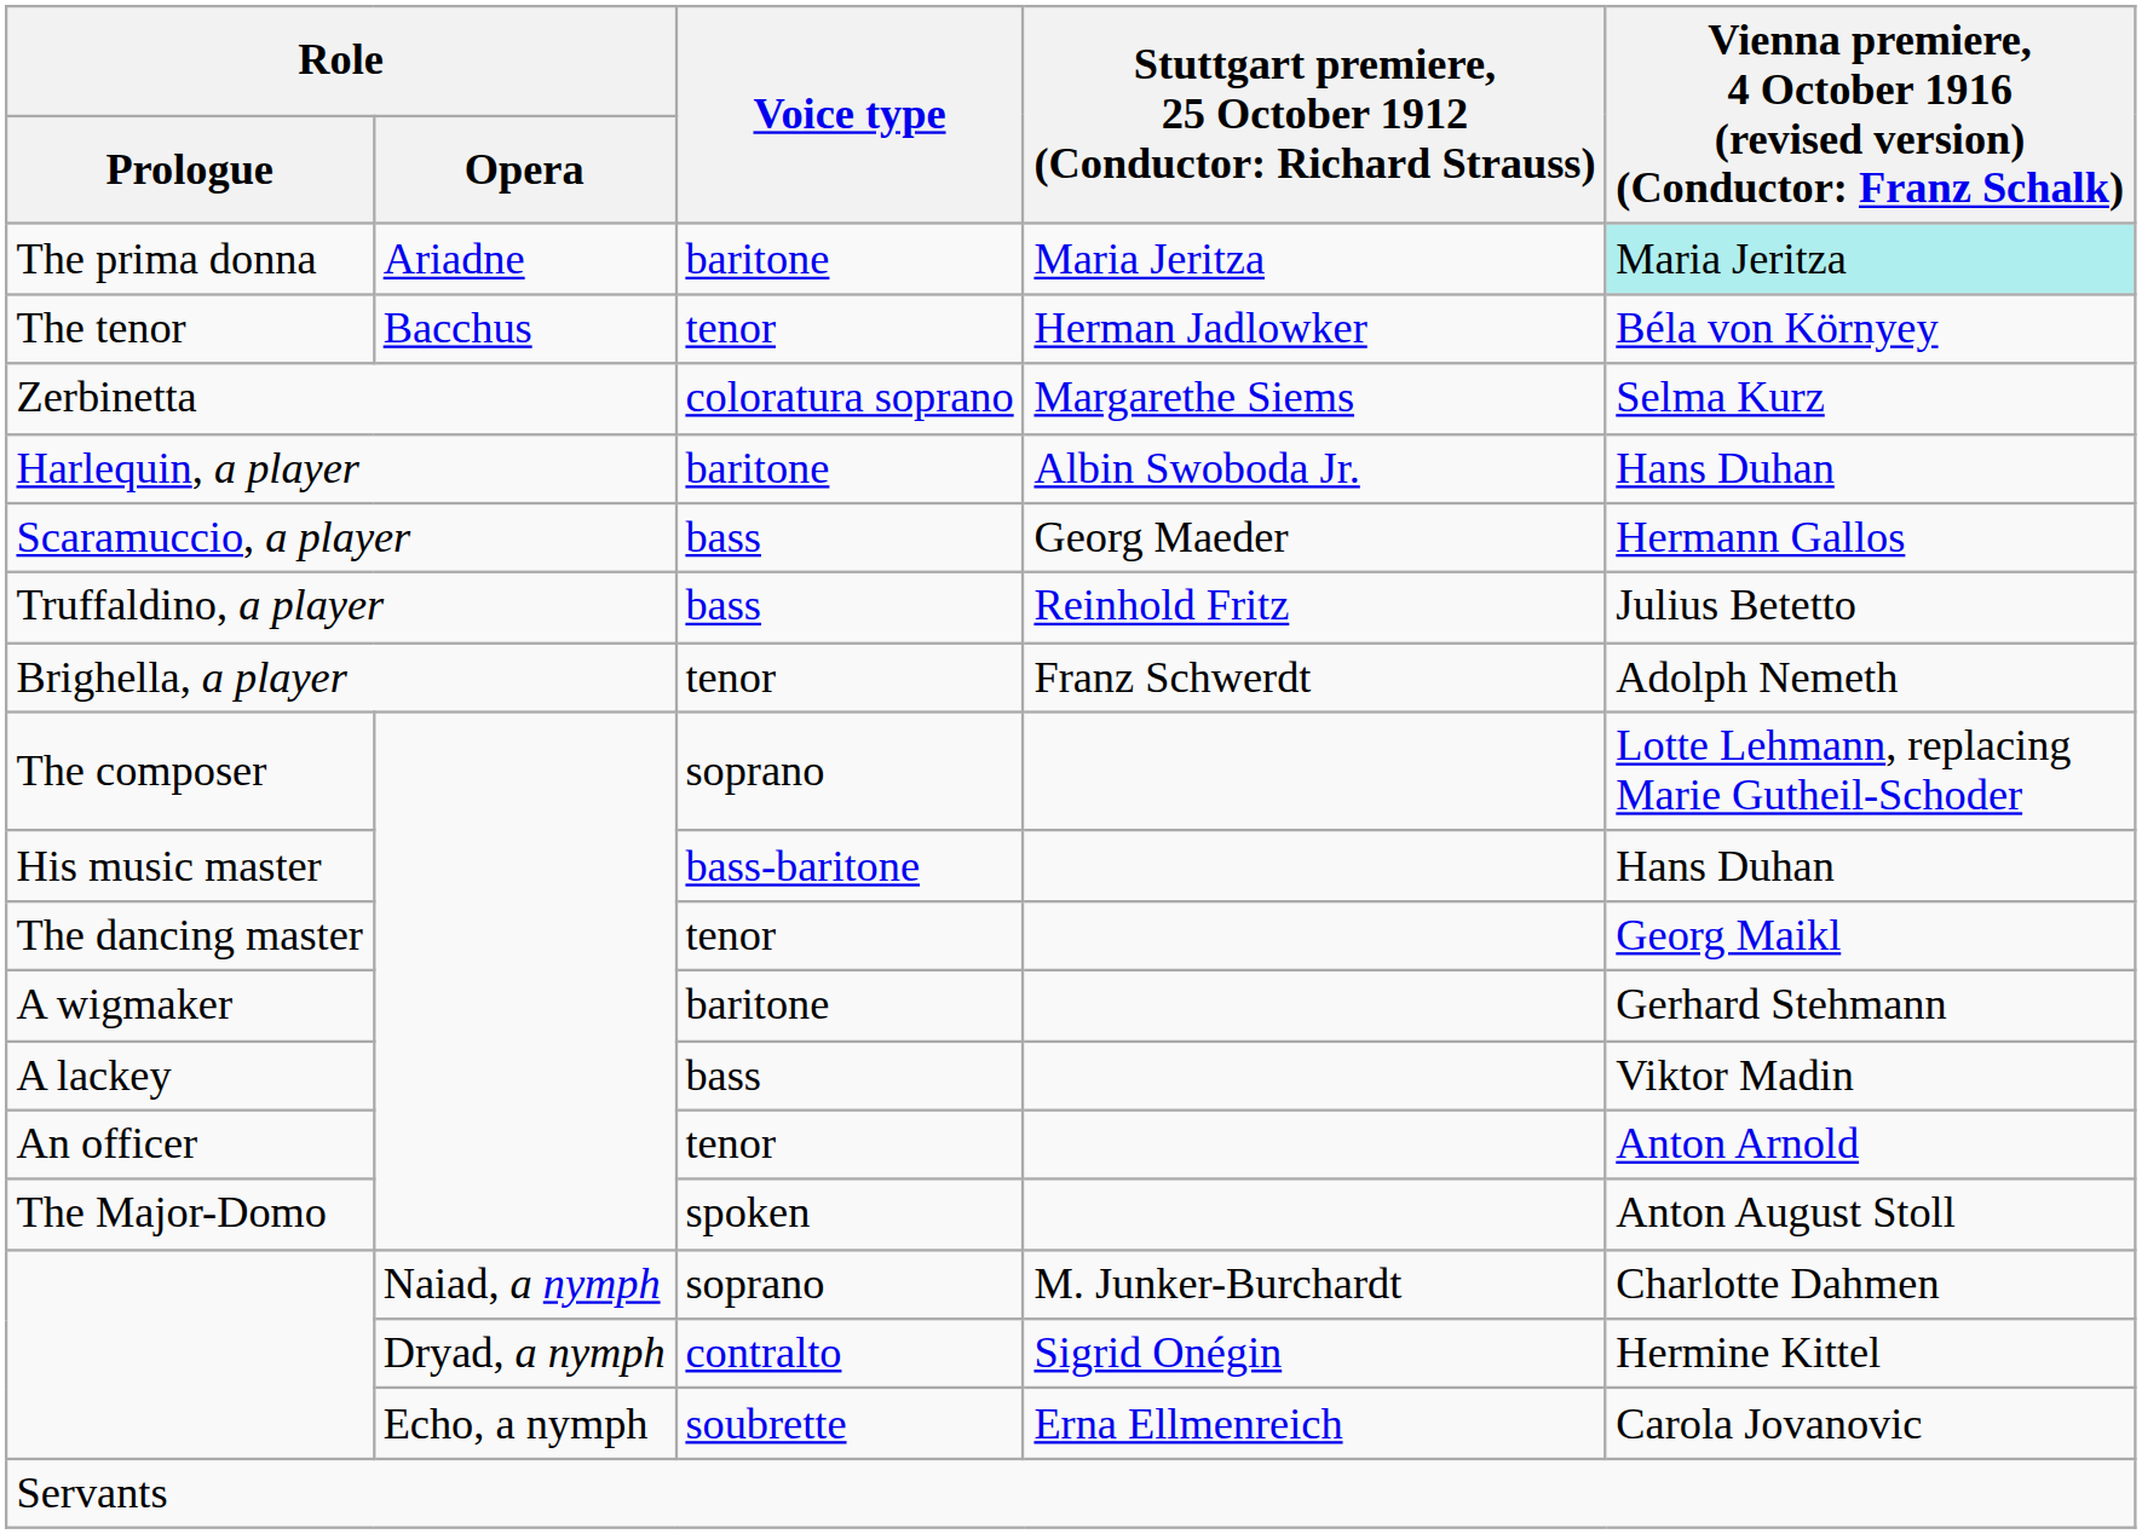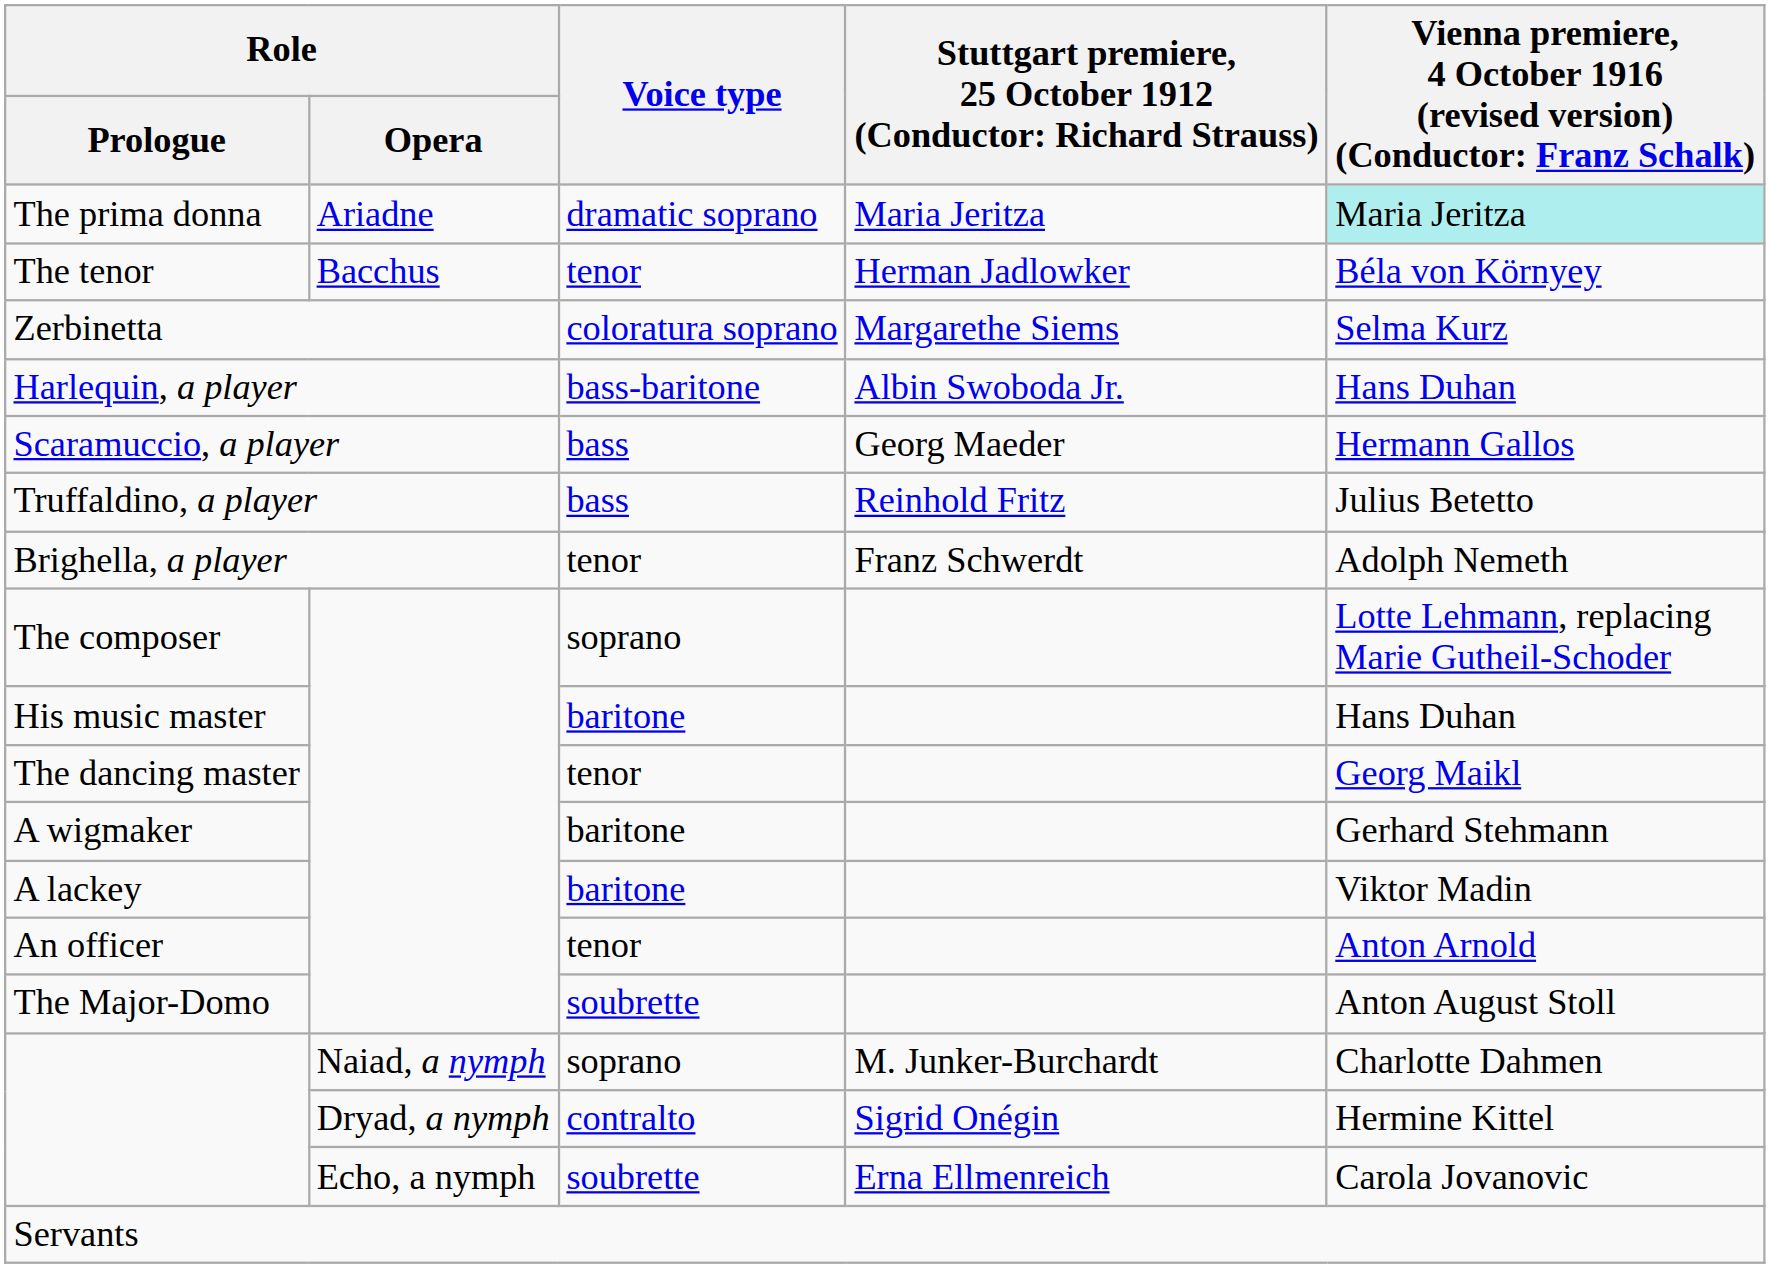The prima donna | Voice type: baritone -> dramatic soprano
Harlequin, a player | Voice type: baritone -> bass-baritone
His music master | Voice type: bass-baritone -> baritone
A lackey | Voice type: bass -> baritone
The Major-Domo | Voice type: spoken -> soubrette
